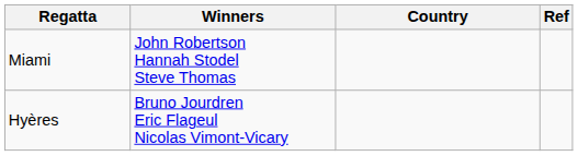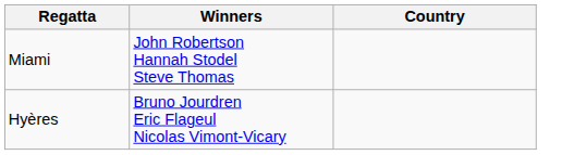- column: Ref
